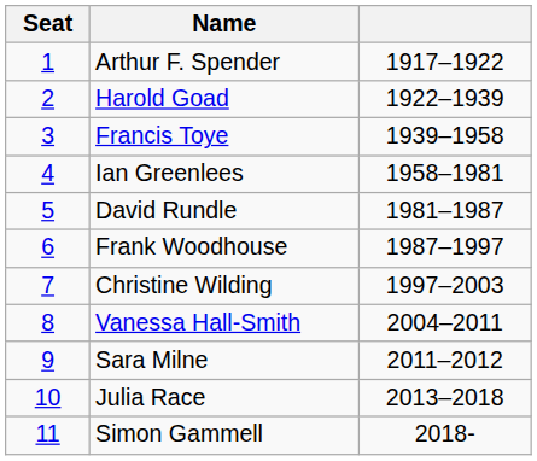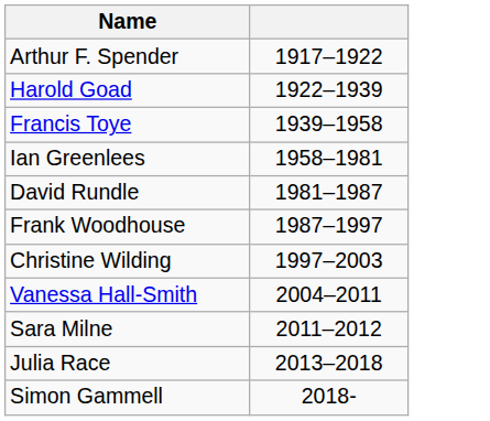- column: Seat | 1 | 2 | 3 | 4 | 5 | 6 | 7 | 8 | 9 | 10 | 11
